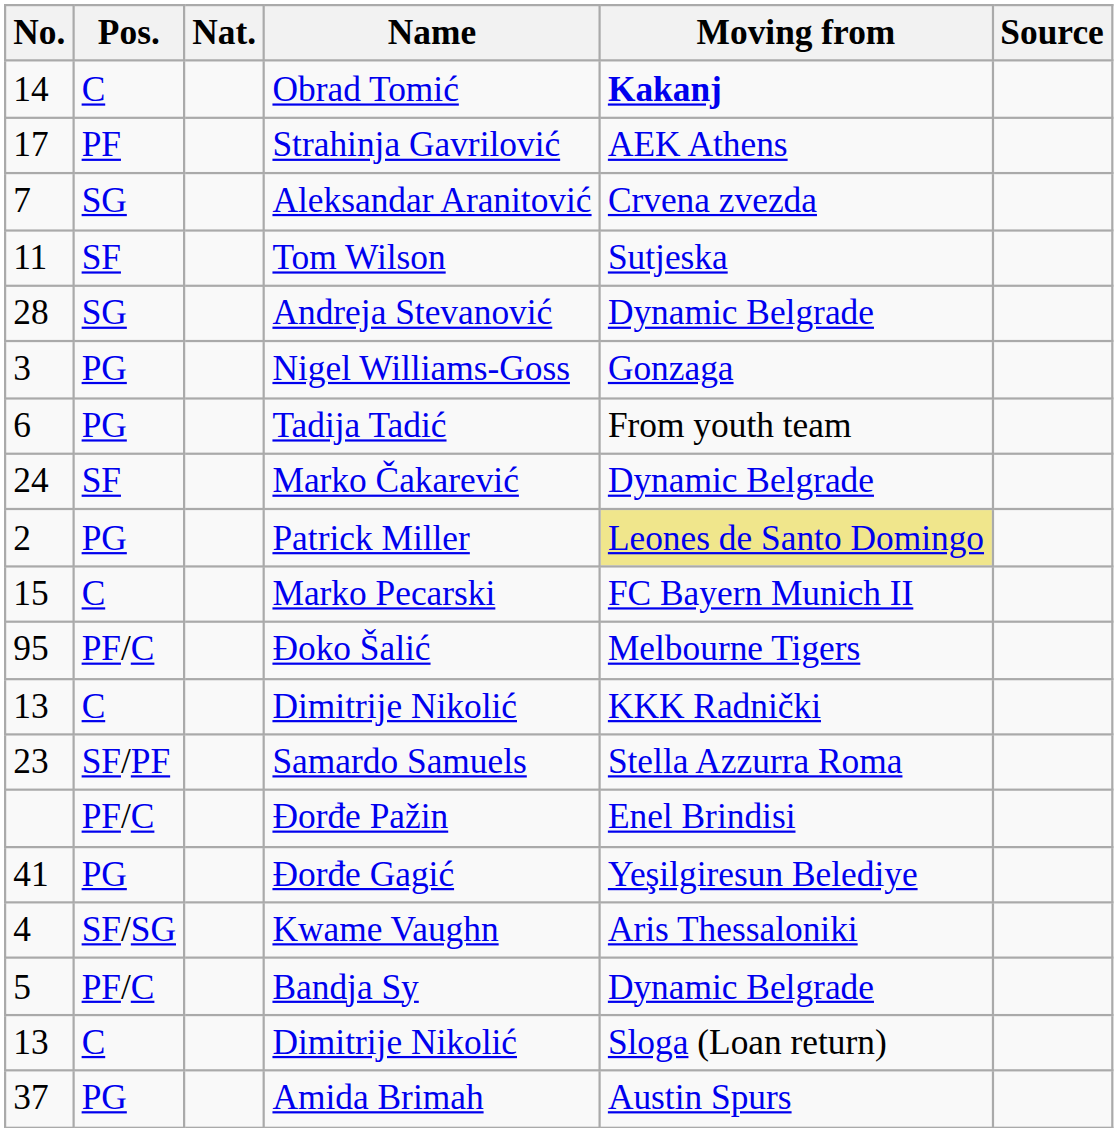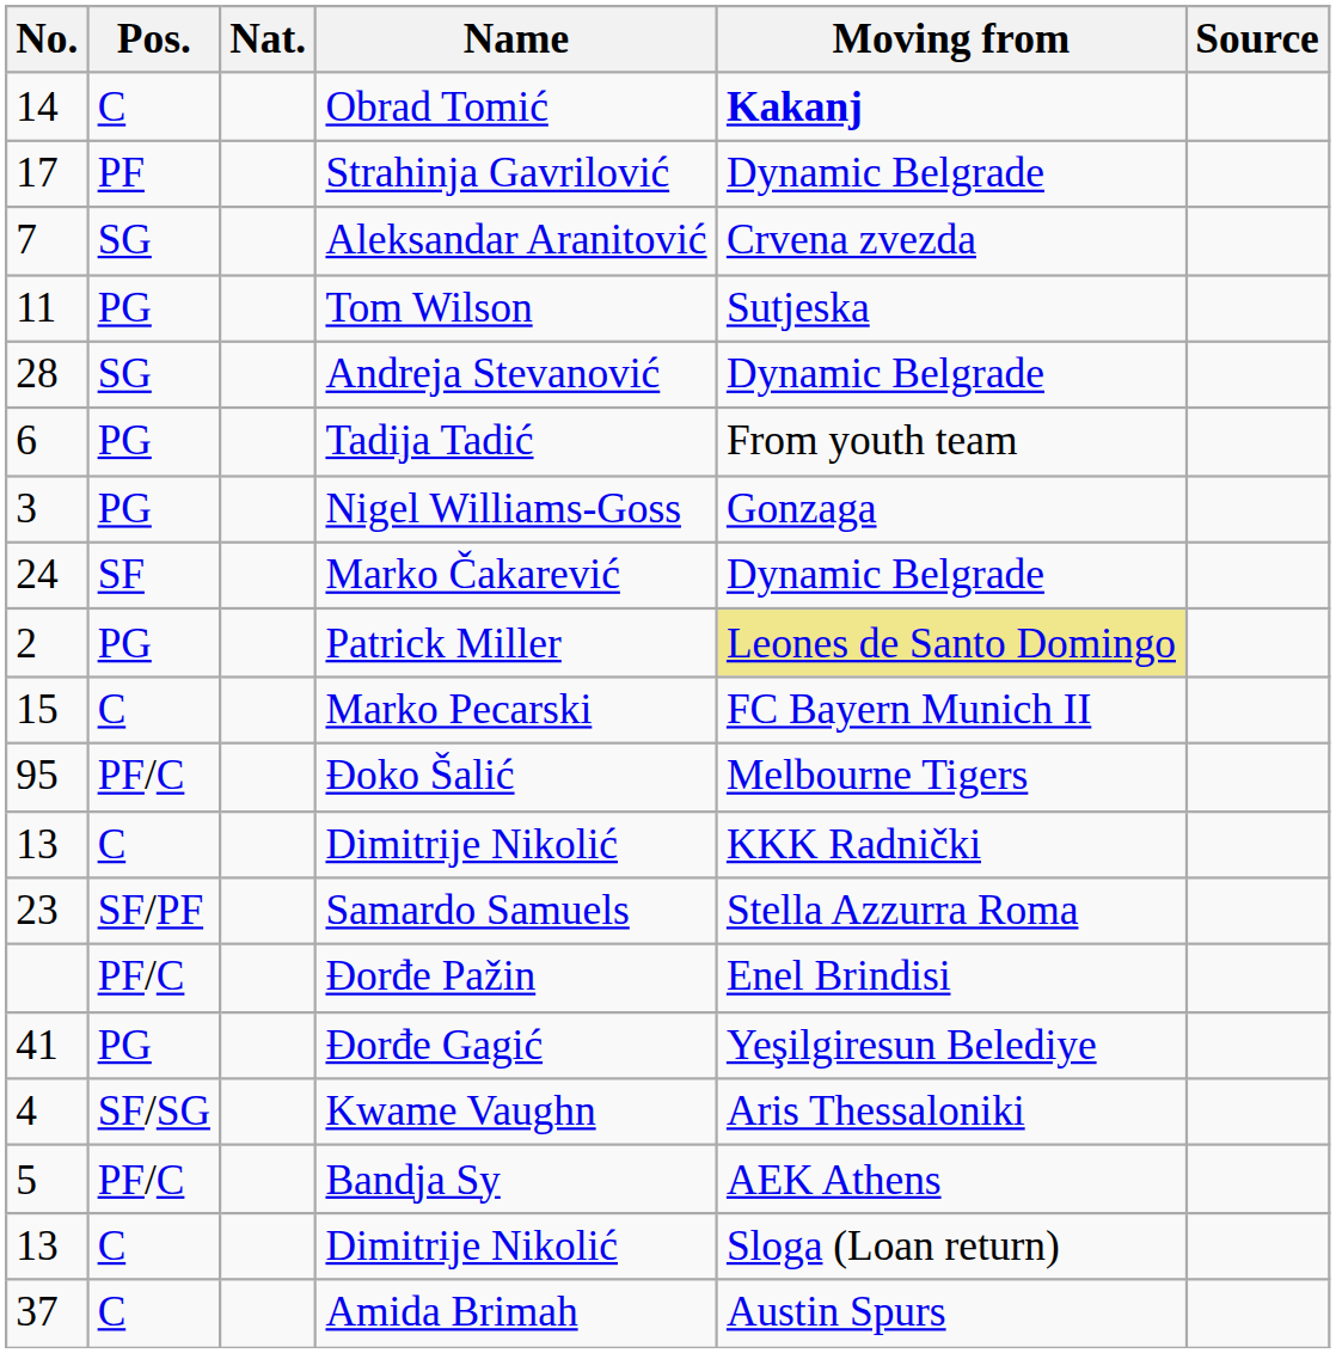Strahinja Gavrilović | Moving from: AEK Athens -> Dynamic Belgrade
Tom Wilson | Pos.: SF -> PG
rows swapped: Nigel Williams-Goss <-> Tadija Tadić
Bandja Sy | Moving from: Dynamic Belgrade -> AEK Athens
Amida Brimah | Pos.: PG -> C
